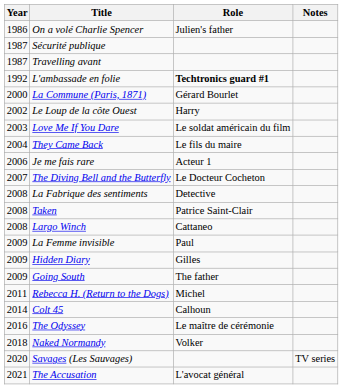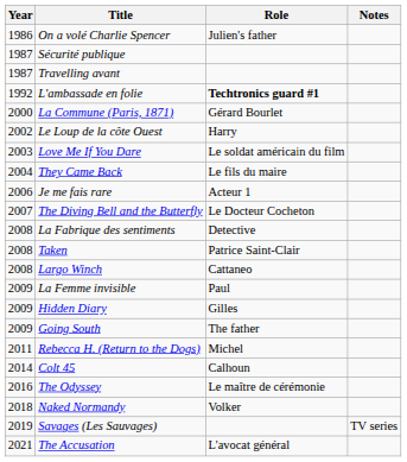Savages (Les Sauvages) | Year: 2020 -> 2019
